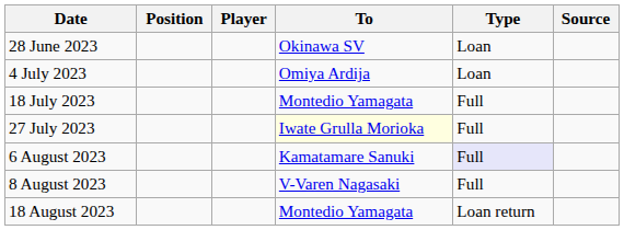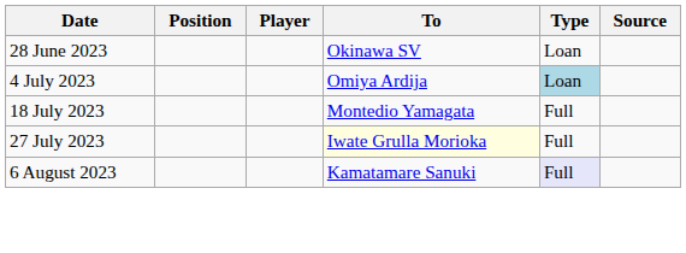4 July 2023 | Type: no background -> lightblue background
- row: 8 August 2023 | V-Varen Nagasaki | Full
- row: 18 August 2023 | Montedio Yamagata | Loan return
